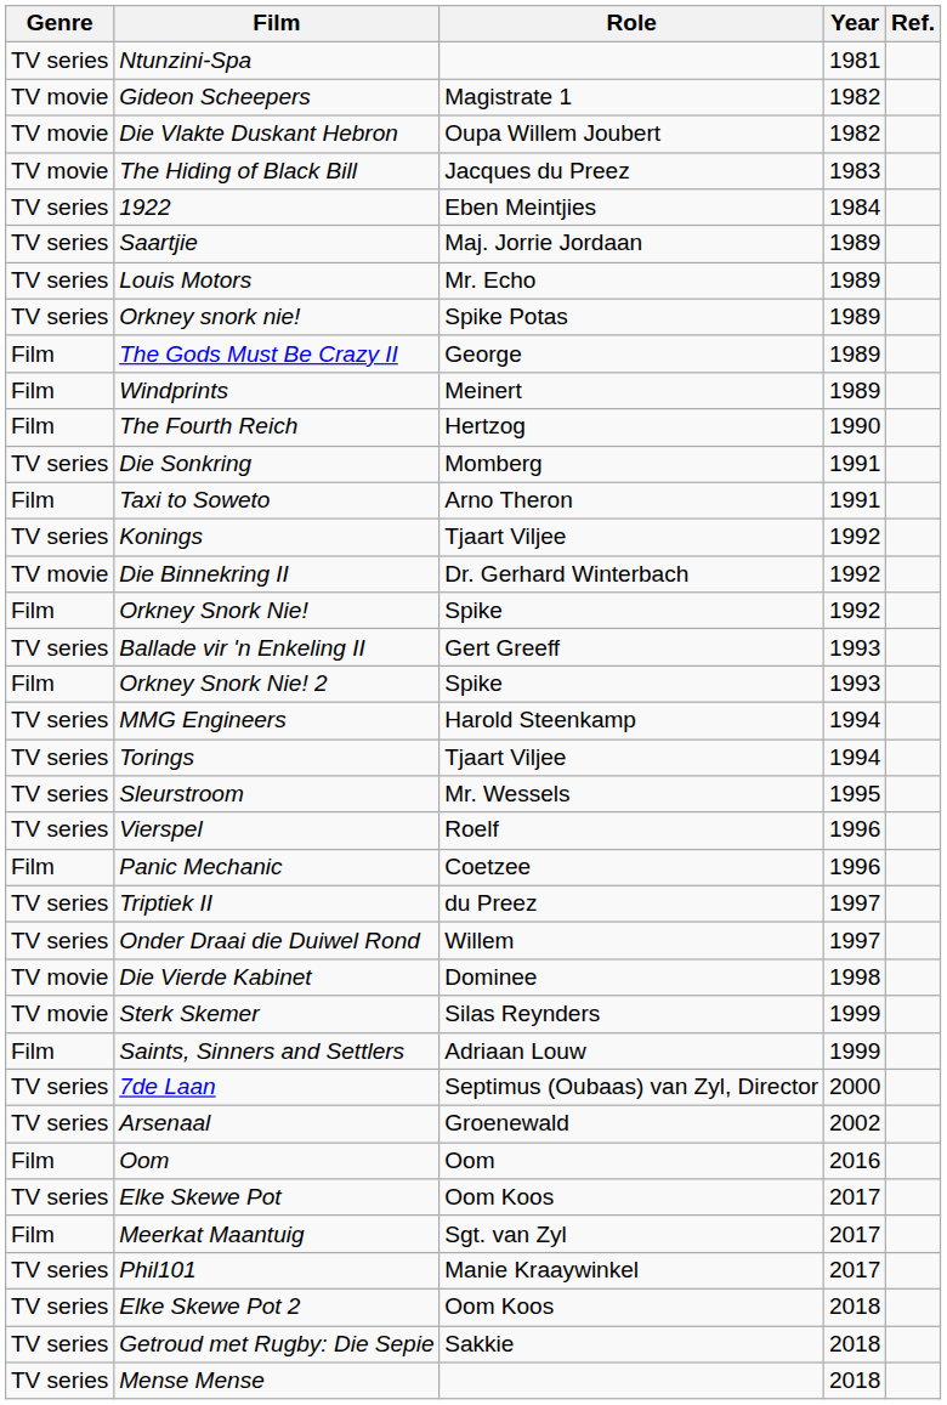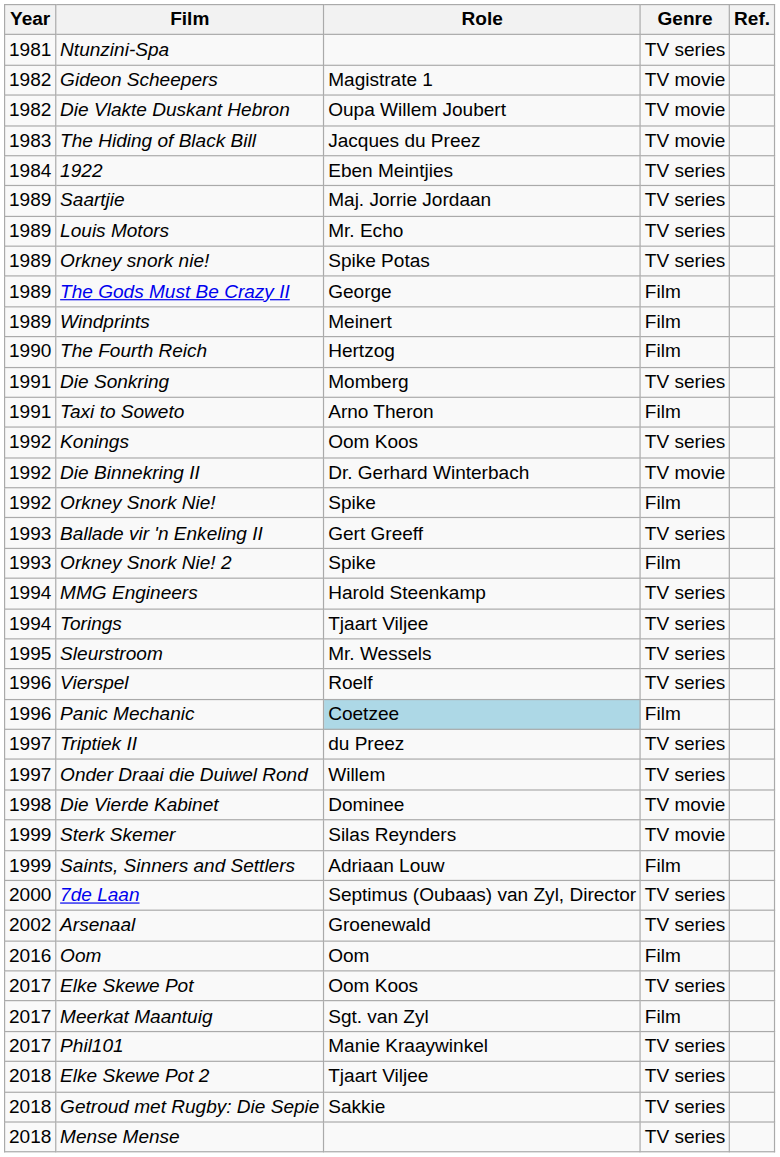columns swapped: Year <-> Genre
Konings | Role: Tjaart Viljee -> Oom Koos
Panic Mechanic | Role: no background -> lightblue background
Elke Skewe Pot 2 | Role: Oom Koos -> Tjaart Viljee
